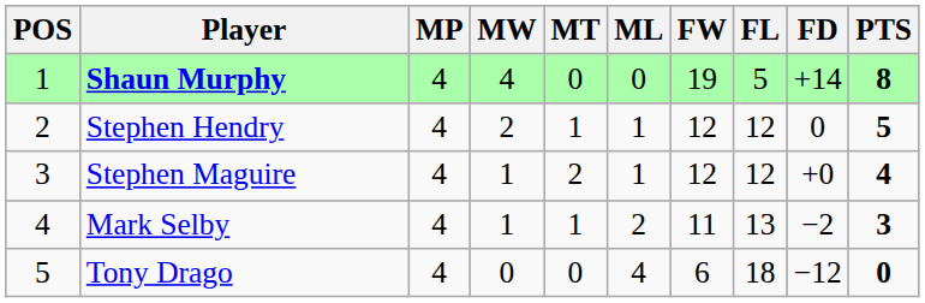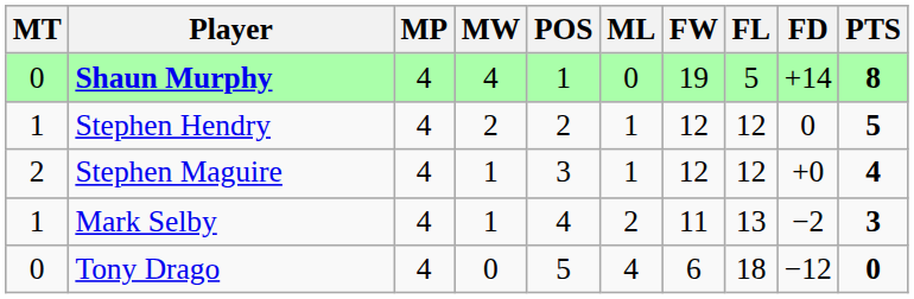columns swapped: POS <-> MT
